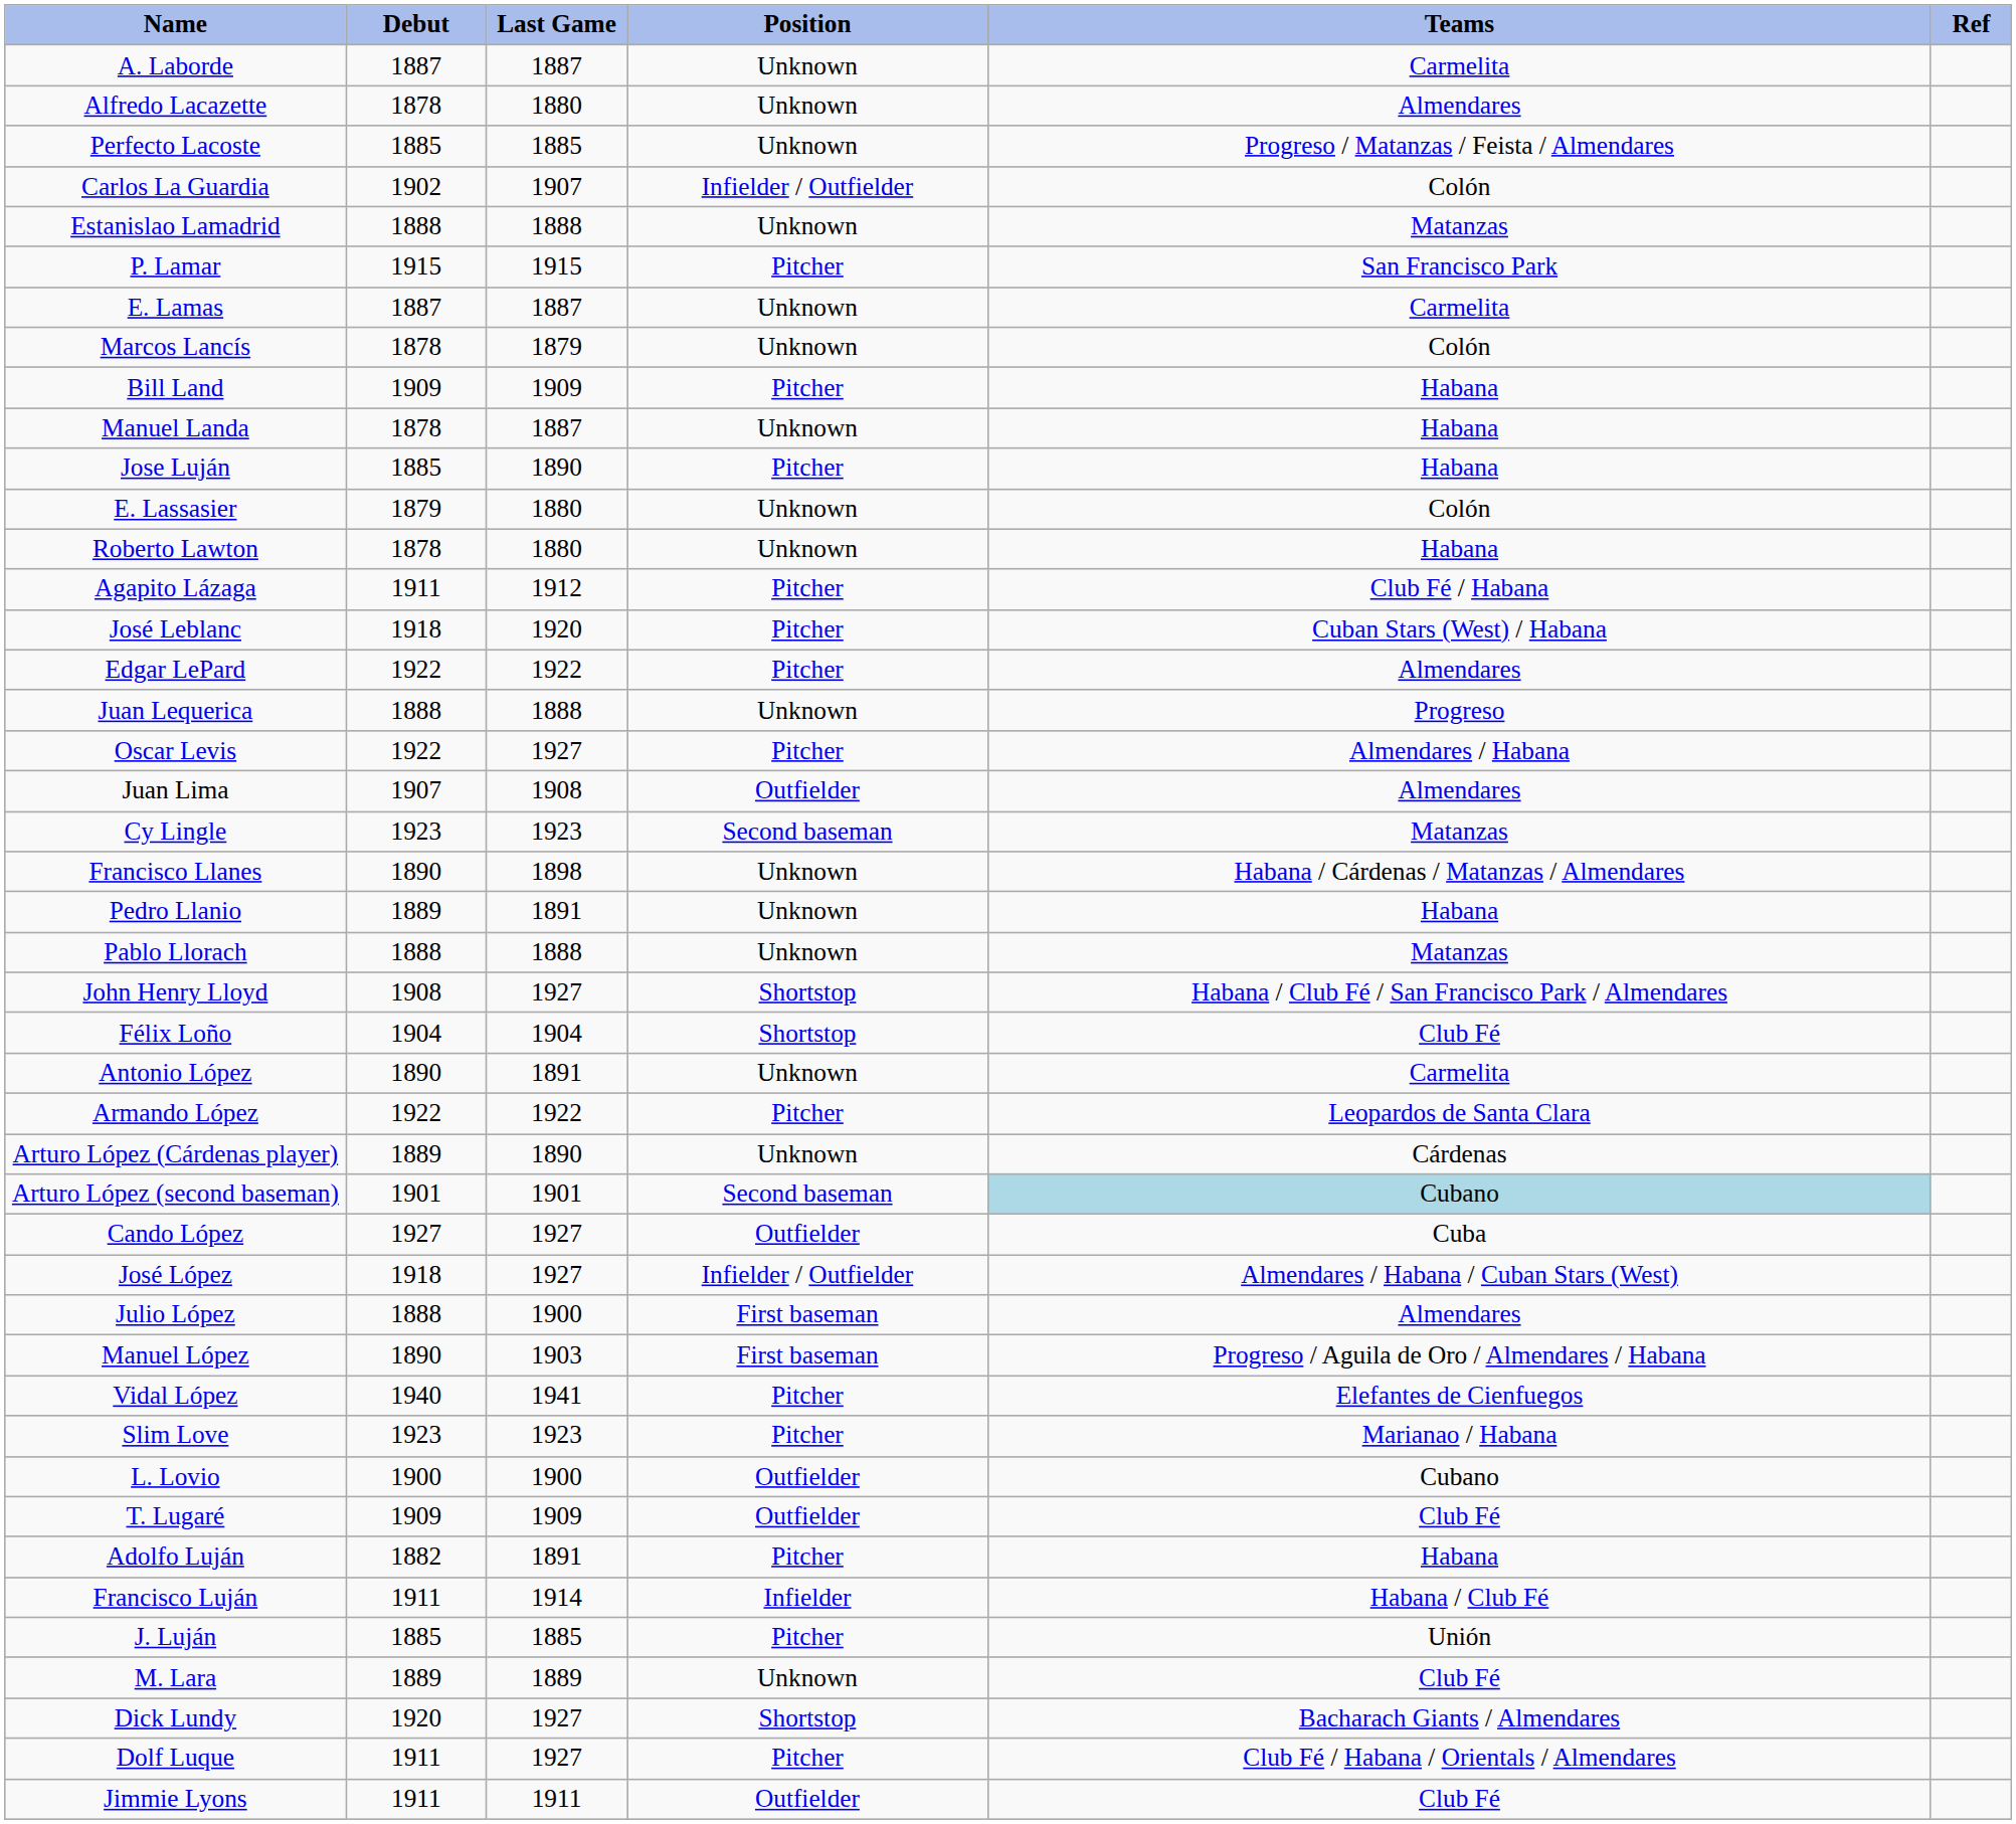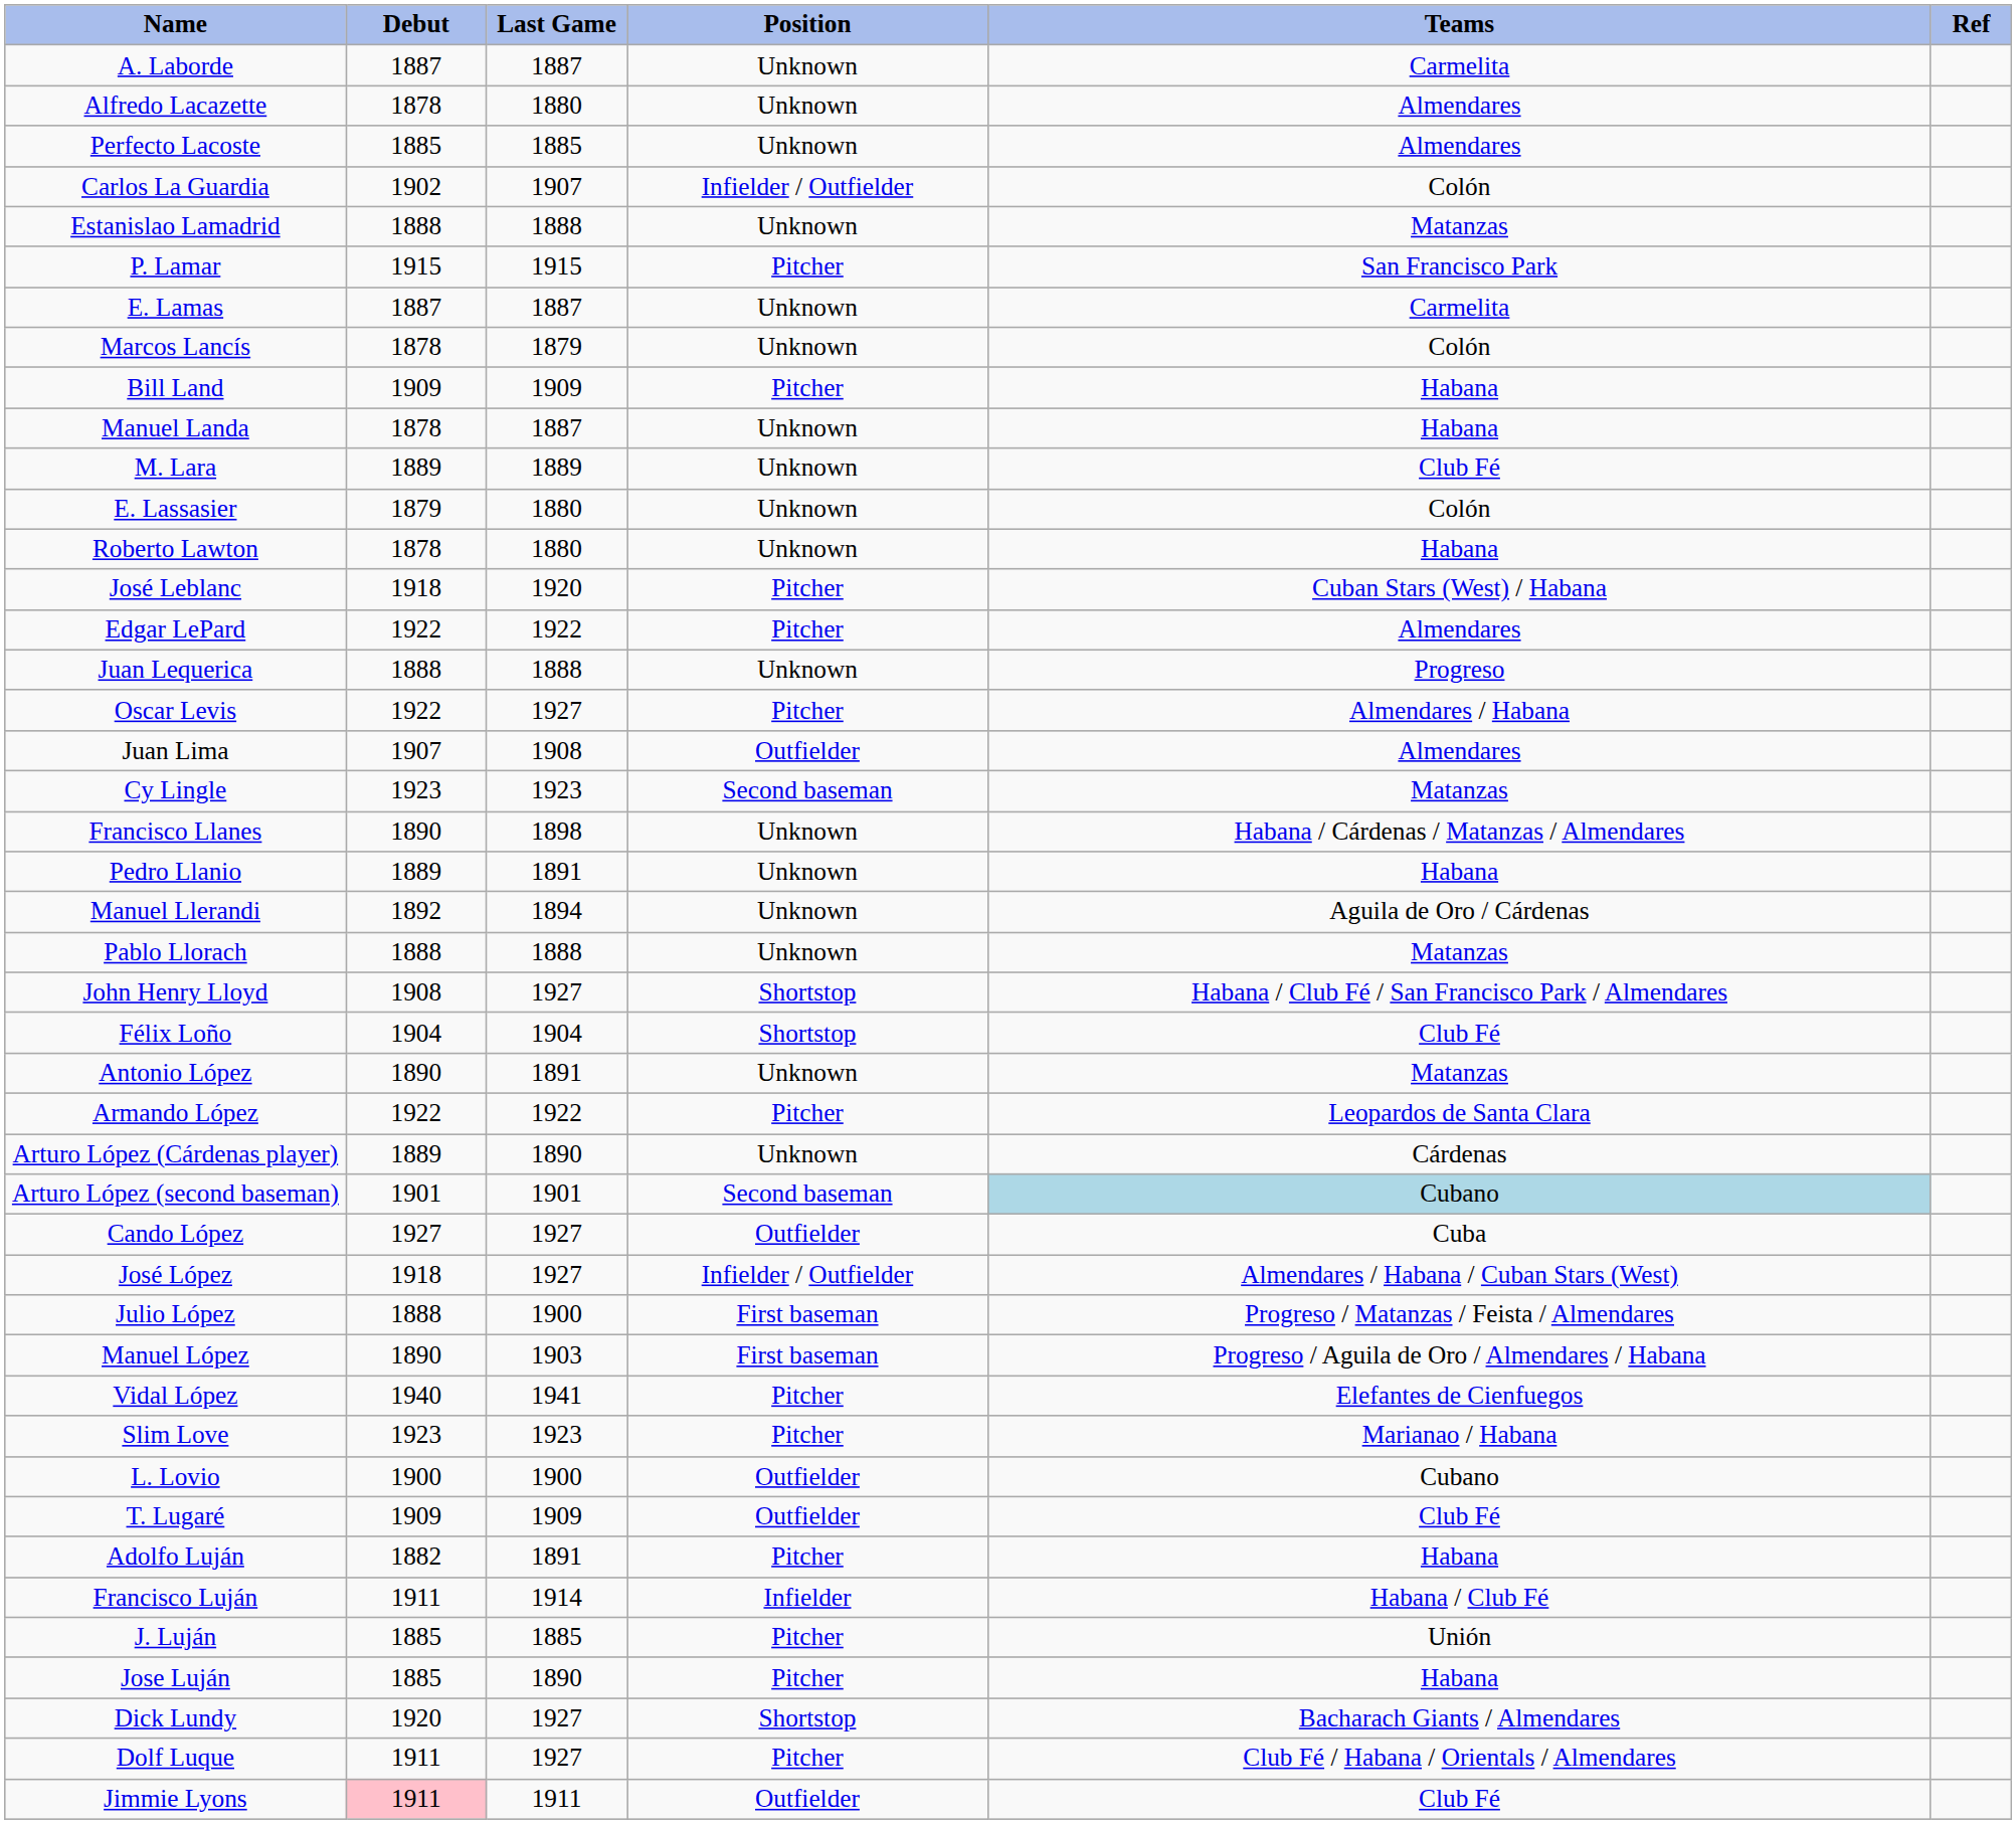Perfecto Lacoste | Teams: Progreso / Matanzas / Feista / Almendares -> Almendares
rows swapped: M. Lara <-> Jose Luján
- row: Agapito Lázaga | 1911 | 1912 | Pitcher | Club Fé / Habana
+ row: Manuel Llerandi | 1892 | 1894 | Unknown | Aguila de Oro / Cárdenas
Antonio López | Teams: Carmelita -> Matanzas
Julio López | Teams: Almendares -> Progreso / Matanzas / Feista / Almendares
Jimmie Lyons | Debut: no background -> pink background
